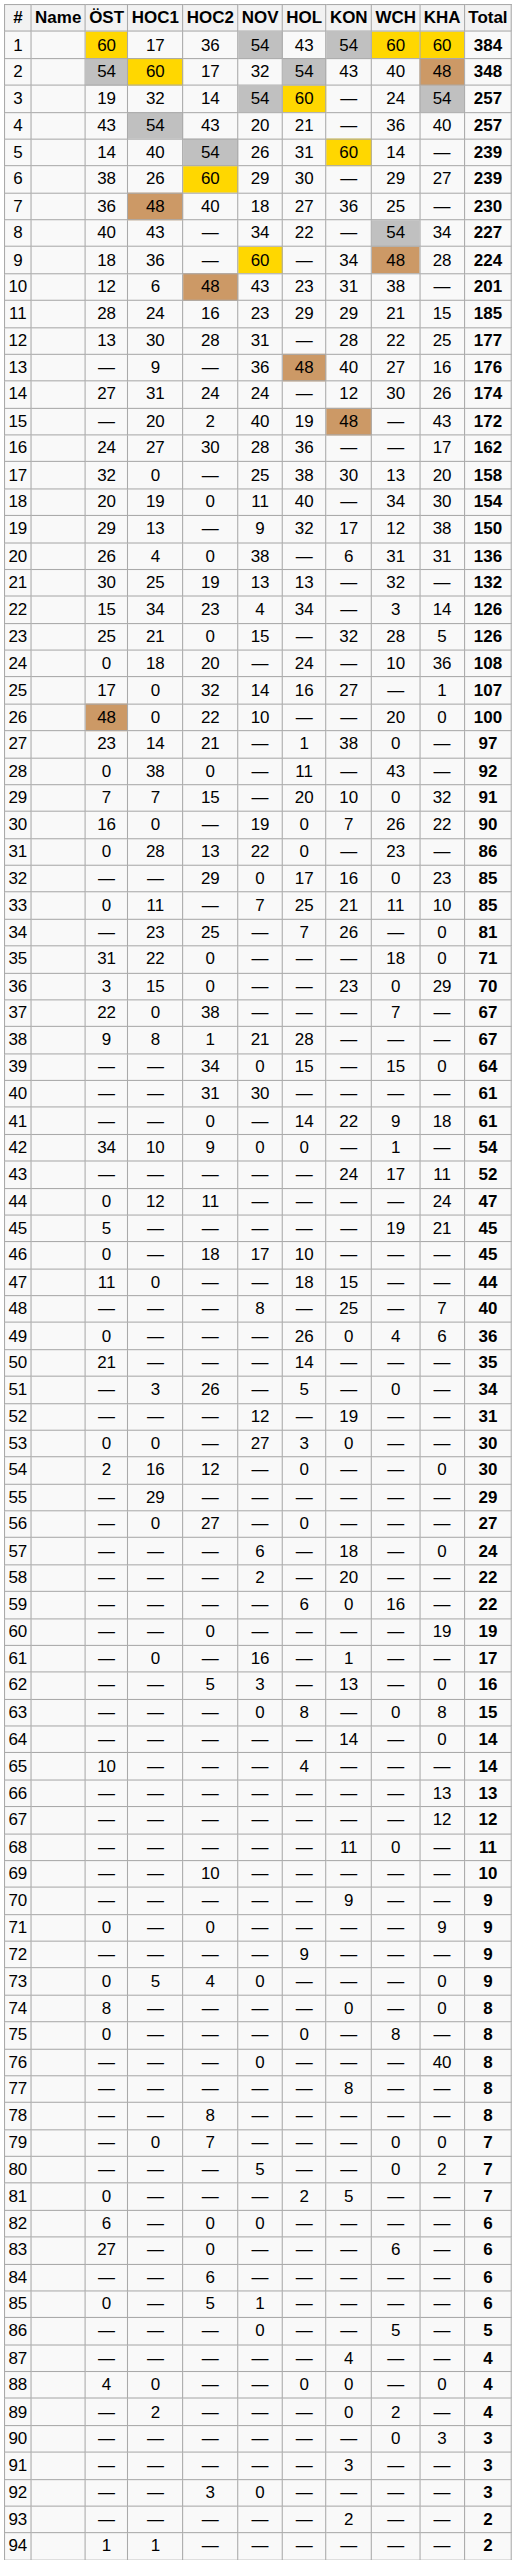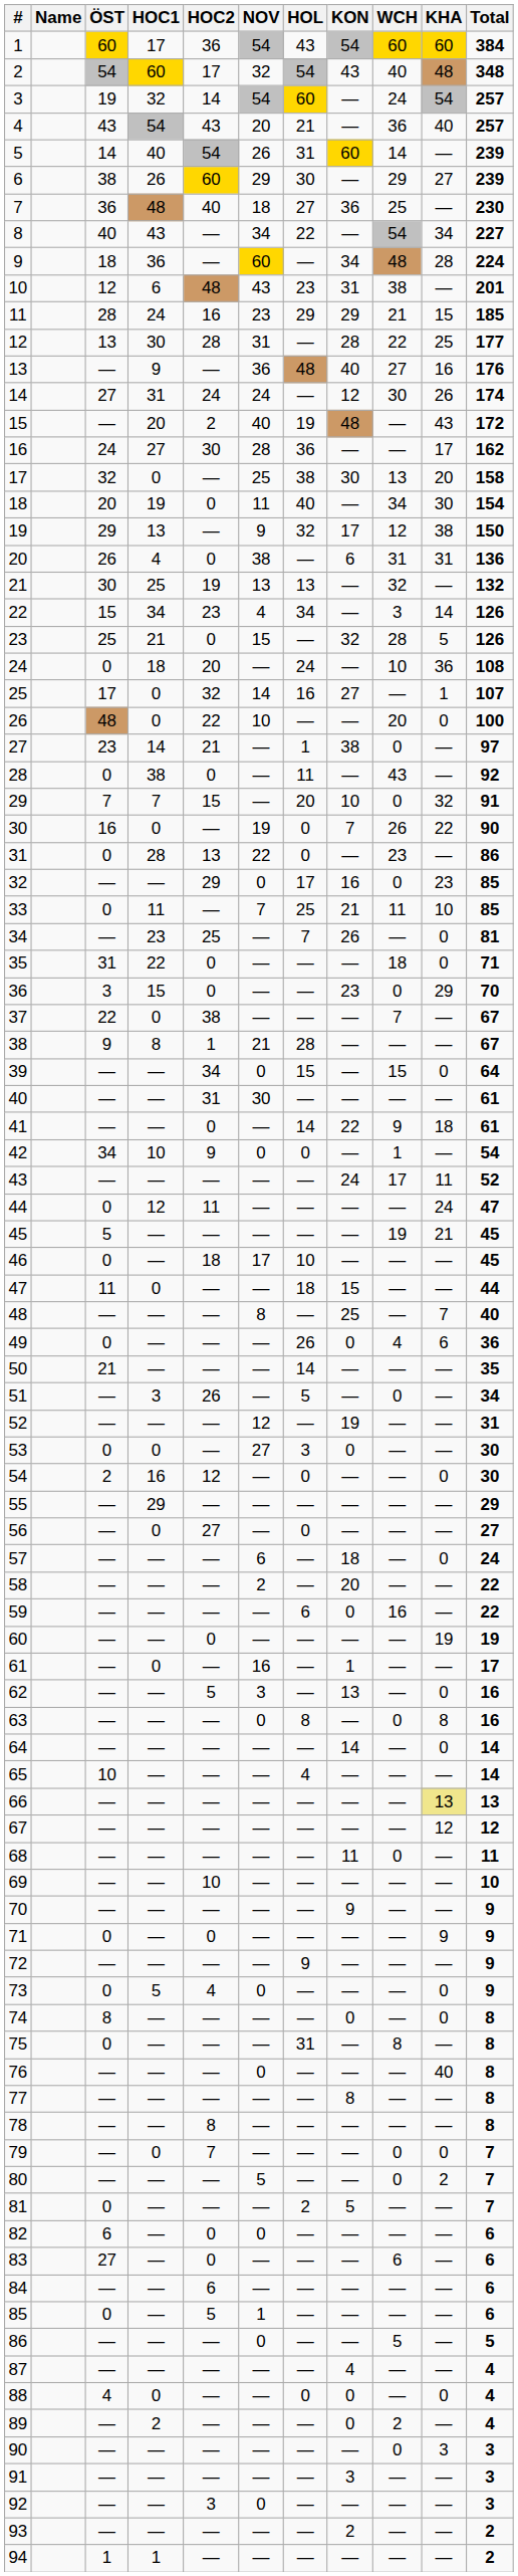63 | Total: 15 -> 16
66 | KHA: no background -> khaki background
75 | HOL: 0 -> 31
